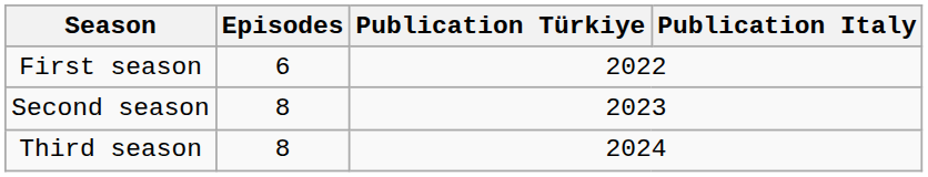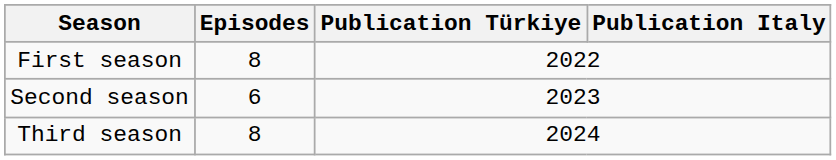First season | Episodes: 6 -> 8
Second season | Episodes: 8 -> 6
